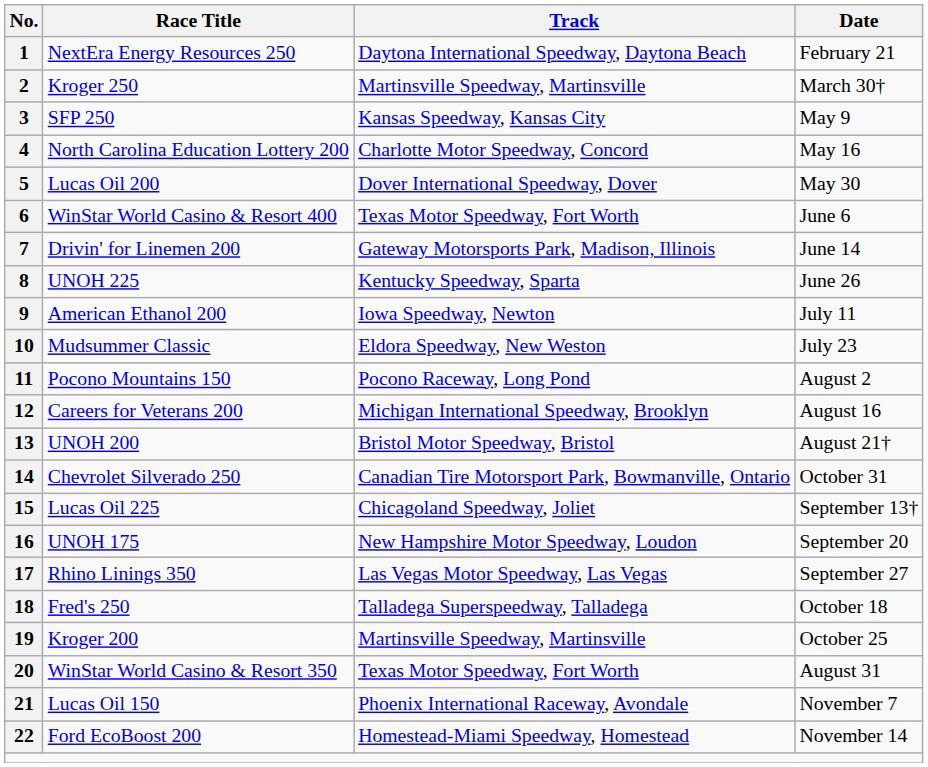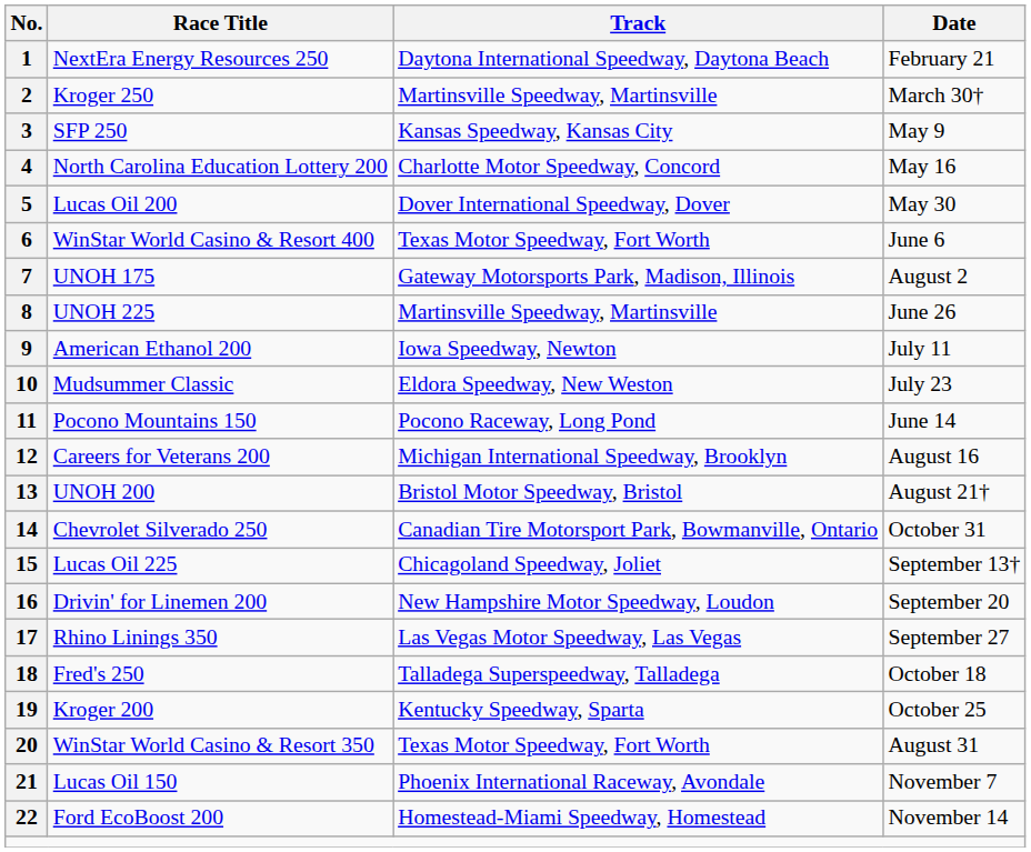7 | Race Title: Drivin' for Linemen 200 -> UNOH 175
7 | Date: June 14 -> August 2
8 | Track: Kentucky Speedway, Sparta -> Martinsville Speedway, Martinsville
11 | Date: August 2 -> June 14
16 | Race Title: UNOH 175 -> Drivin' for Linemen 200
19 | Track: Martinsville Speedway, Martinsville -> Kentucky Speedway, Sparta
